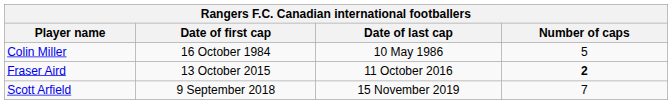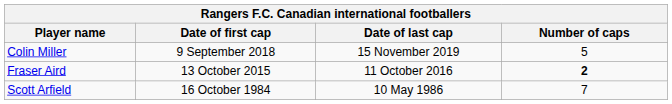Colin Miller | Date of first cap: 16 October 1984 -> 9 September 2018
Colin Miller | Date of last cap: 10 May 1986 -> 15 November 2019
Scott Arfield | Date of first cap: 9 September 2018 -> 16 October 1984
Scott Arfield | Date of last cap: 15 November 2019 -> 10 May 1986
